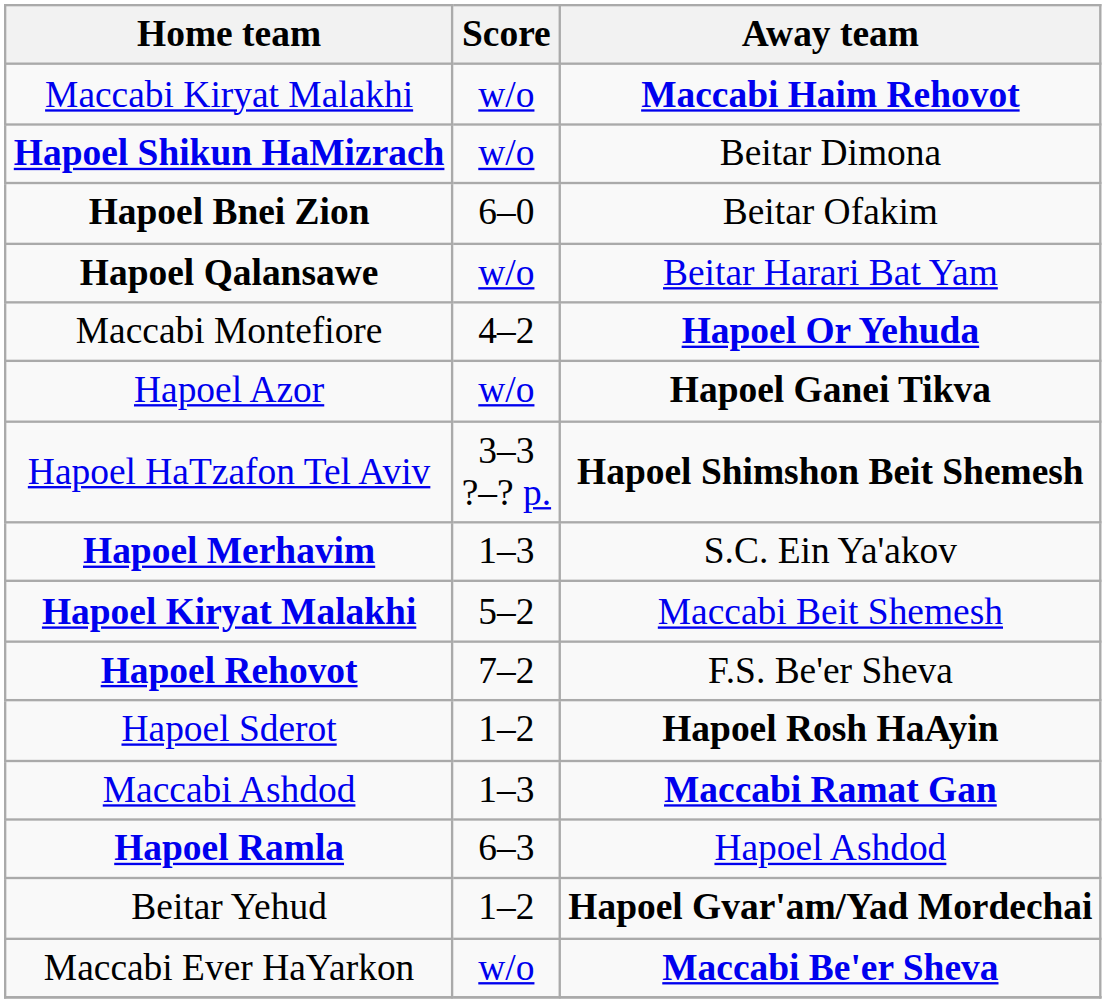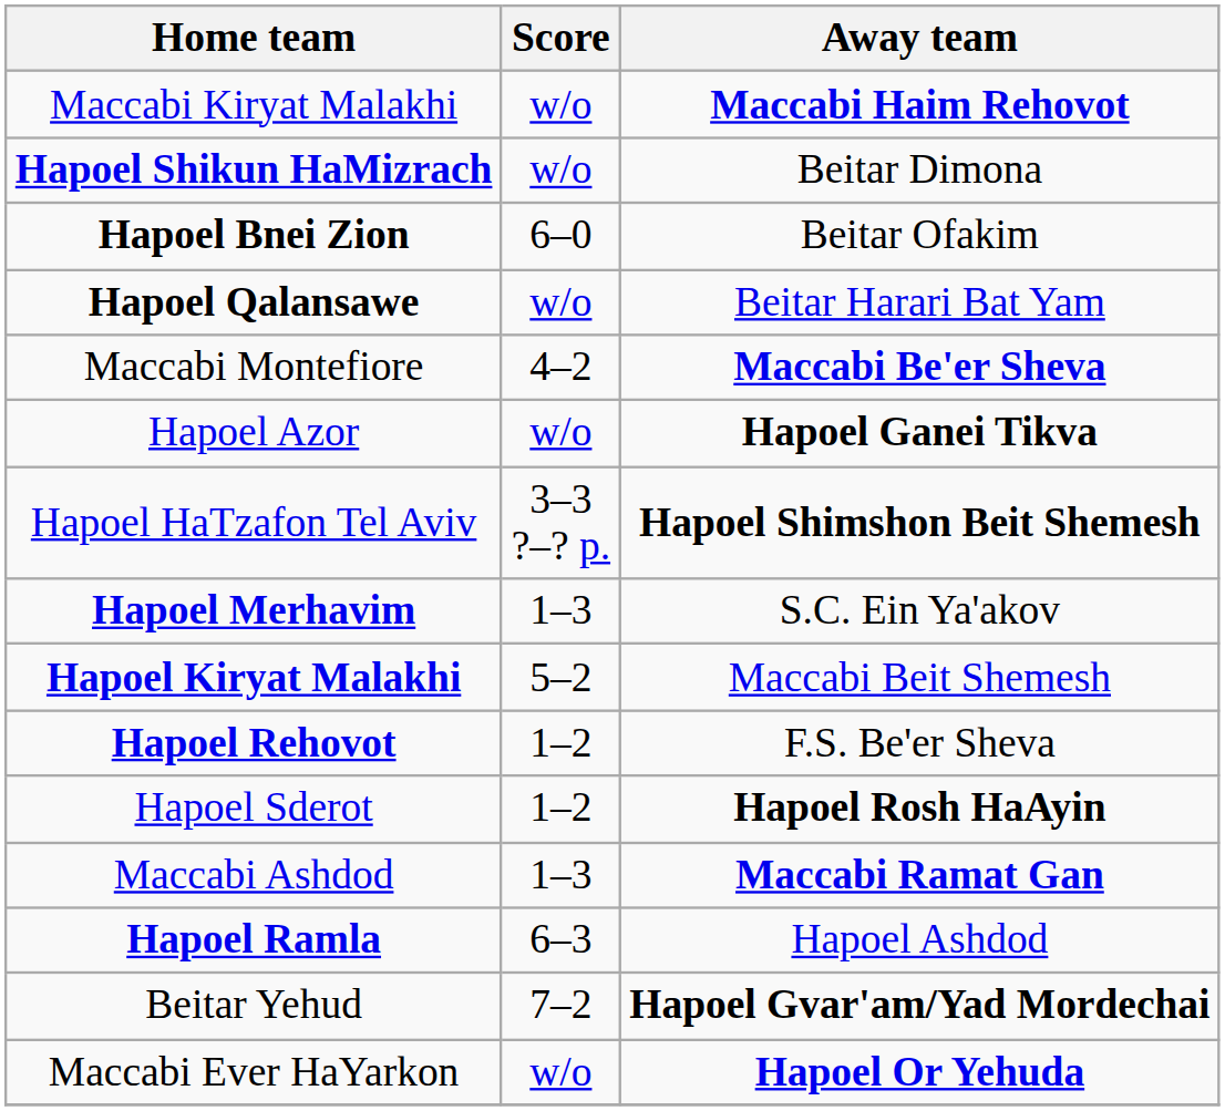Maccabi Montefiore | Away team: Hapoel Or Yehuda -> Maccabi Be'er Sheva
Hapoel Rehovot | Score: 7–2 -> 1–2
Beitar Yehud | Score: 1–2 -> 7–2
Maccabi Ever HaYarkon | Away team: Maccabi Be'er Sheva -> Hapoel Or Yehuda
